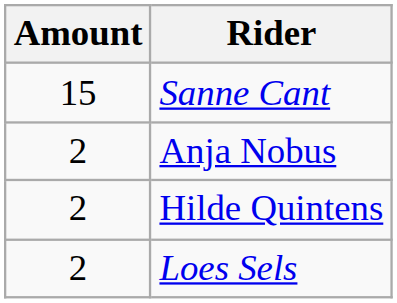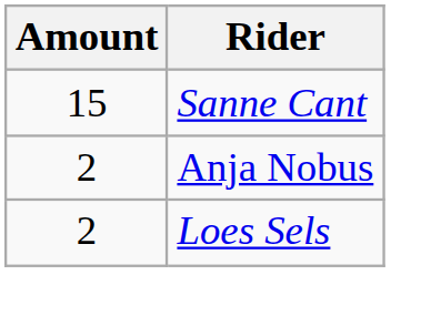- row: 2 | Hilde Quintens
